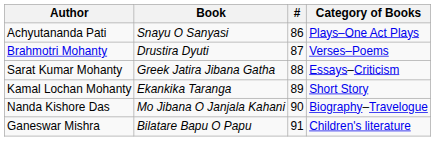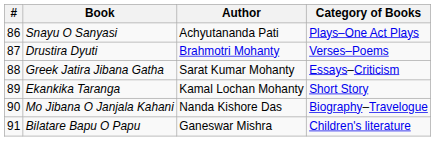columns swapped: # <-> Author
